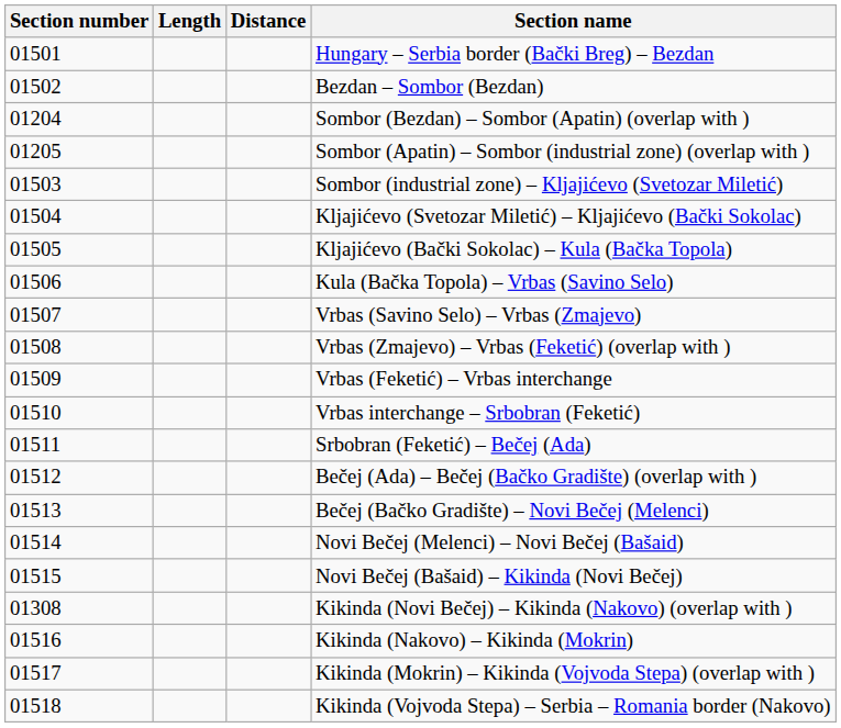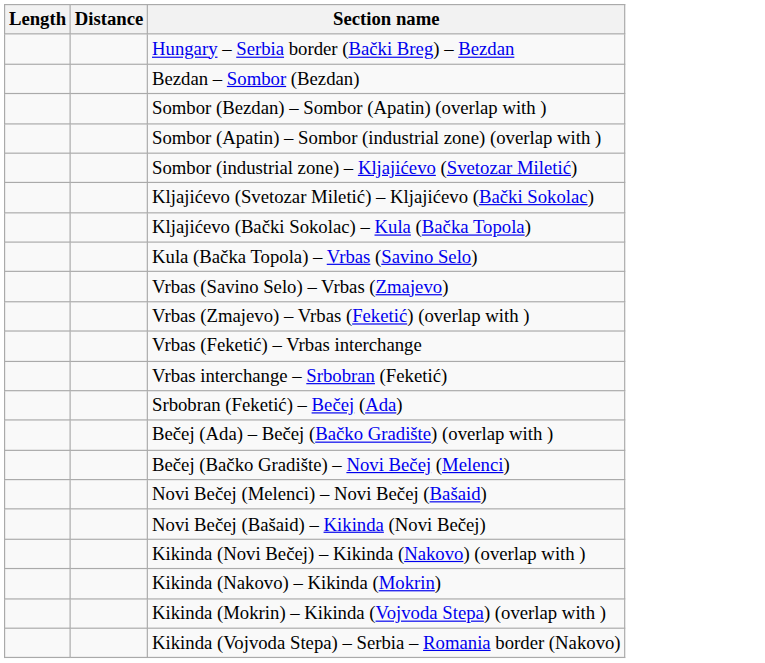- column: Section number | 01501 | 01502 | 01204 | 01205 | 01503 | 01504 | 01505 | 01506 | 01507 | 01508 | 01509 | 01510 | 01511 | 01512 | 01513 | 01514 | 01515 | 01308 | 01516 | 01517 | 01518
